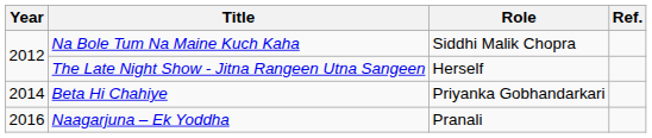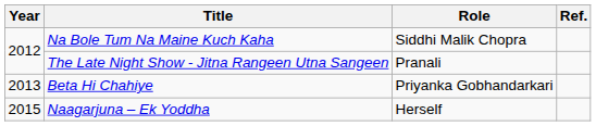The Late Night Show - Jitna Rangeen Utna Sangeen | Role: Herself -> Pranali
Beta Hi Chahiye | Year: 2014 -> 2013
Naagarjuna – Ek Yoddha | Year: 2016 -> 2015
Naagarjuna – Ek Yoddha | Role: Pranali -> Herself
